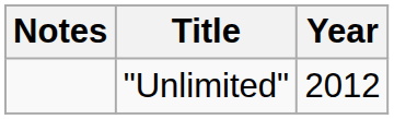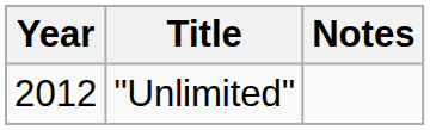columns swapped: Year <-> Notes
